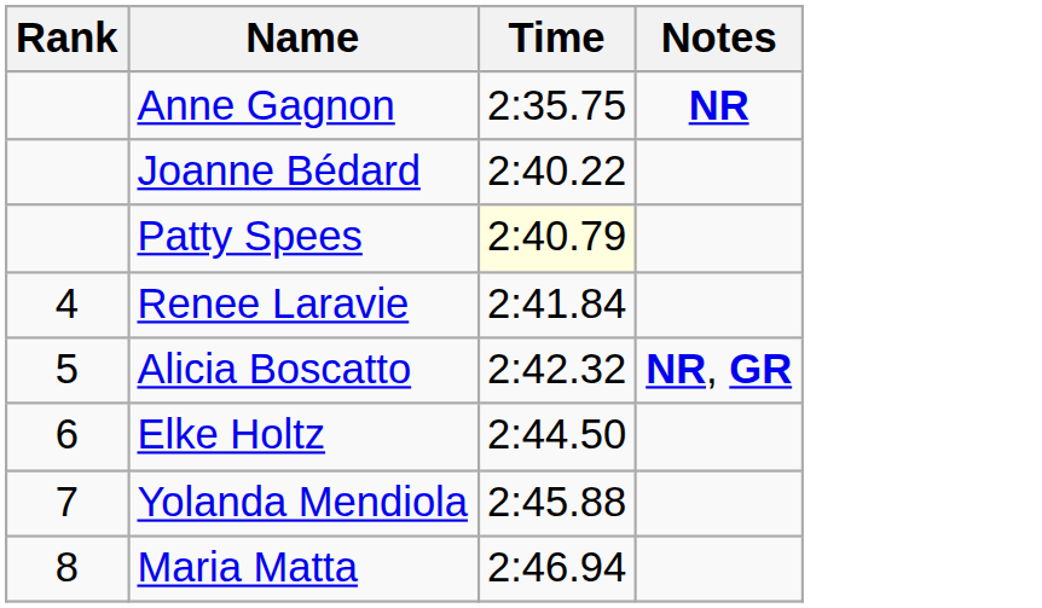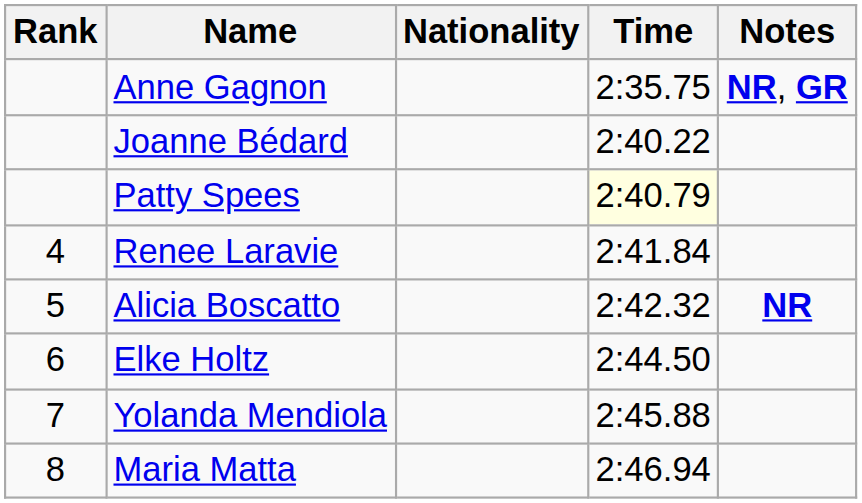+ column: Nationality
Anne Gagnon | Notes: NR -> NR, GR
Alicia Boscatto | Notes: NR, GR -> NR
